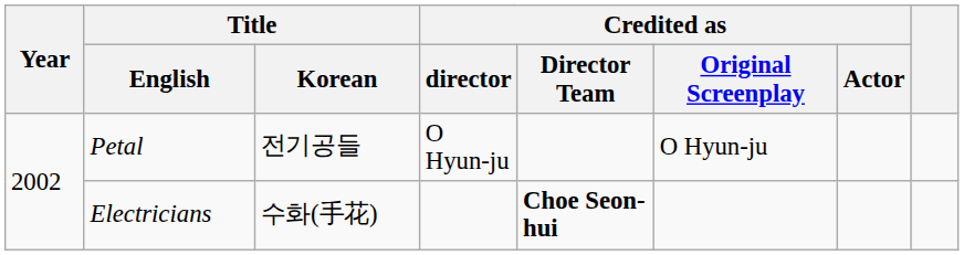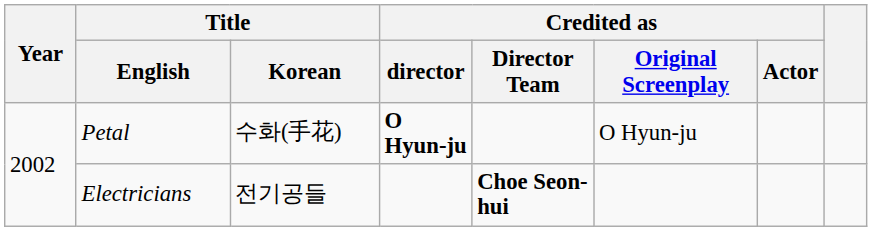Petal | Title / Korean: 전기공들 -> 수화(手花)
Petal | Credited as / director: normal -> bold
Electricians | Title / Korean: 수화(手花) -> 전기공들
